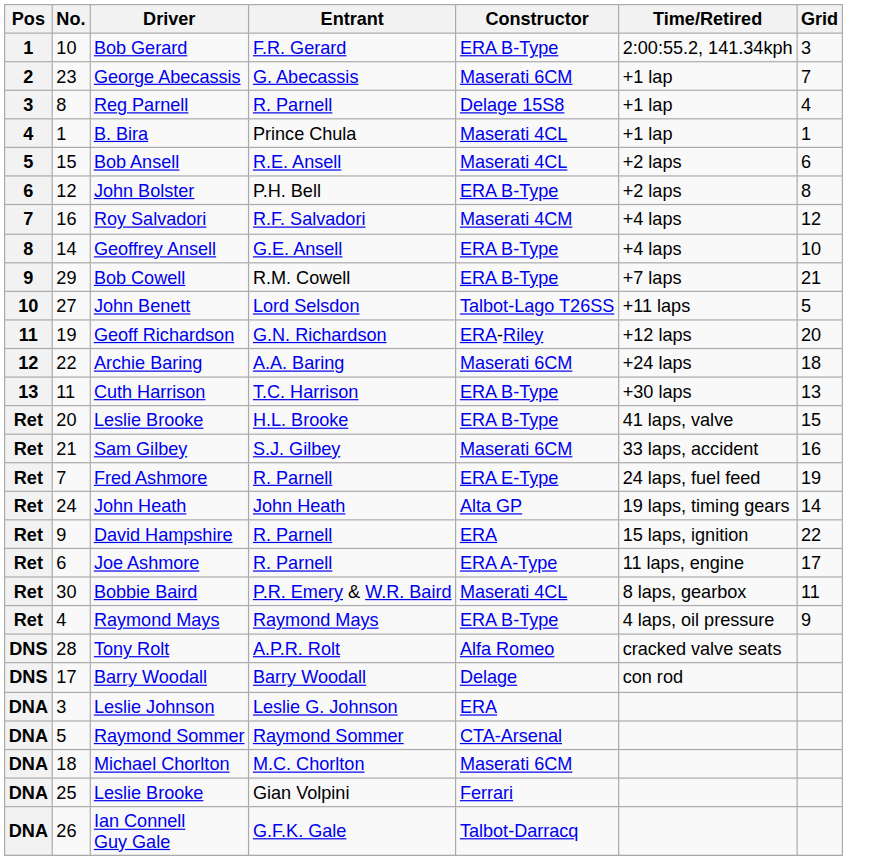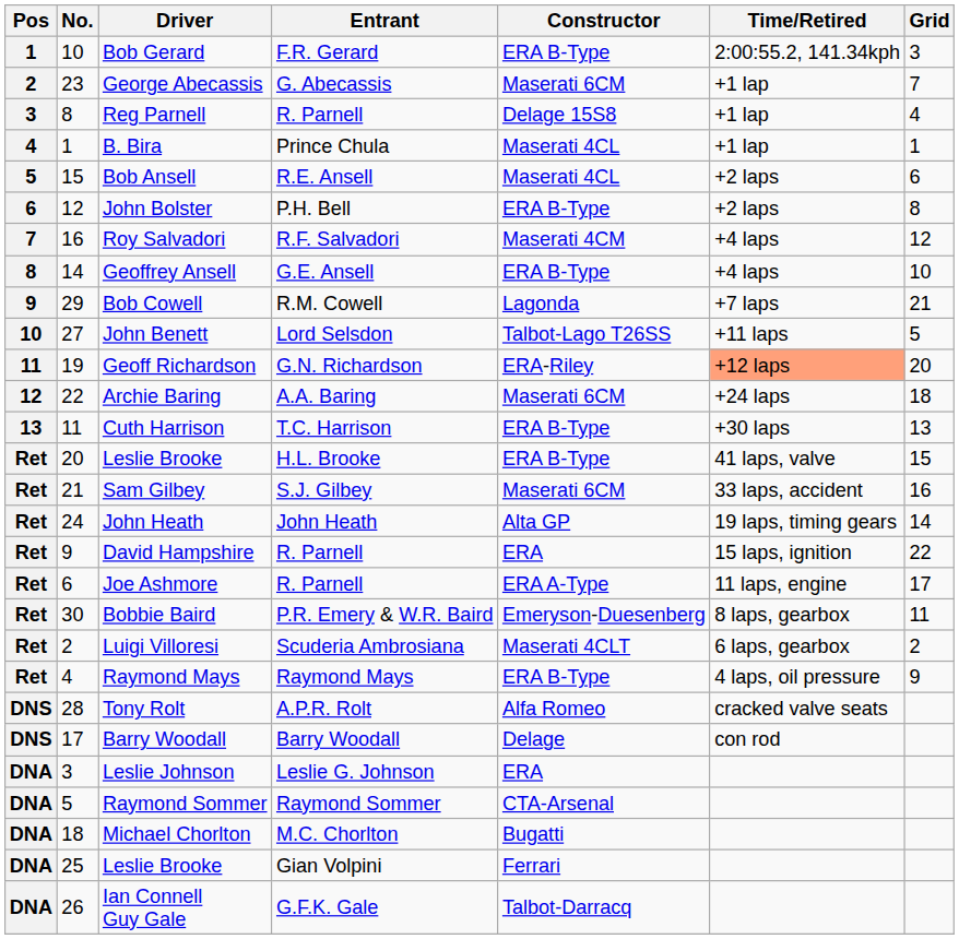Bob Cowell | Constructor: ERA B-Type -> Lagonda
Geoff Richardson | Time/Retired: no background -> lightsalmon background
- row: Ret | 7 | Fred Ashmore | R. Parnell | ERA E-Type | 24 laps, fuel feed | 19
Bobbie Baird | Constructor: Maserati 4CL -> Emeryson-Duesenberg
+ row: Ret | 2 | Luigi Villoresi | Scuderia Ambrosiana | Maserati 4CLT | 6 laps, gearbox | 2
Michael Chorlton | Constructor: Maserati 6CM -> Bugatti
